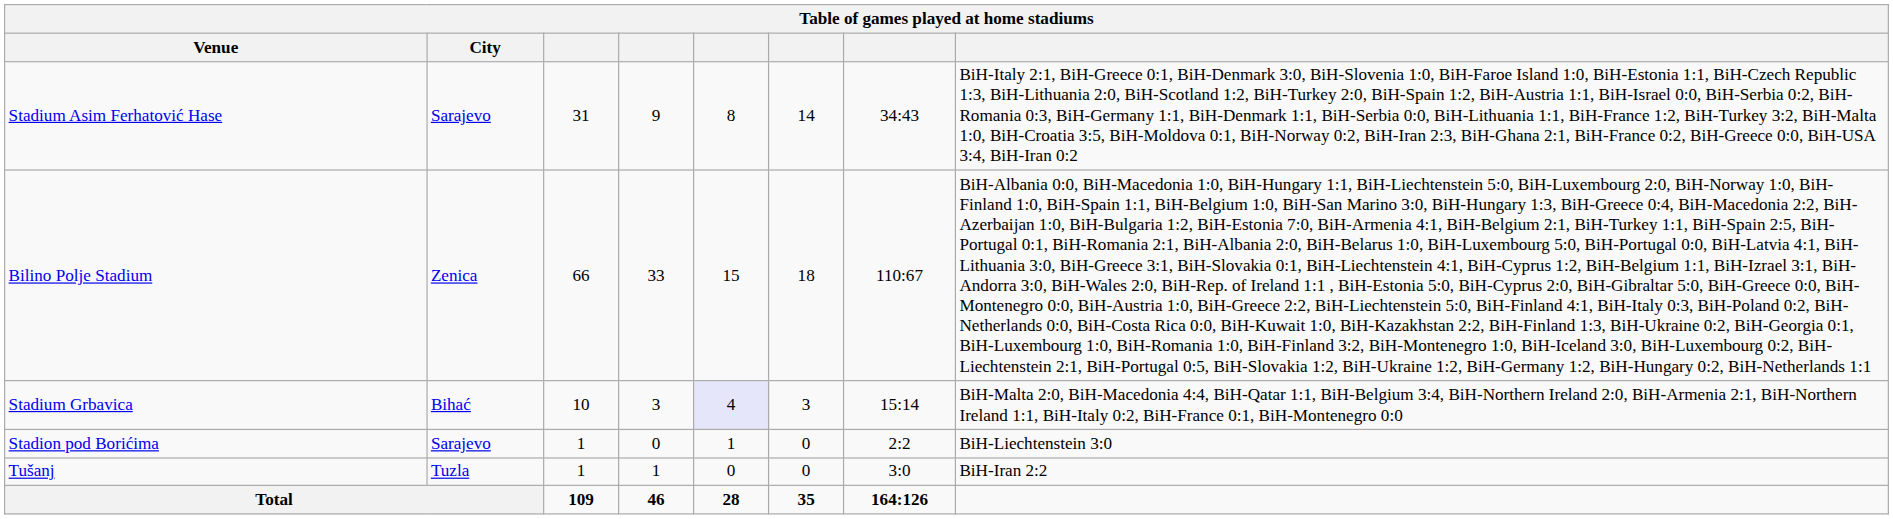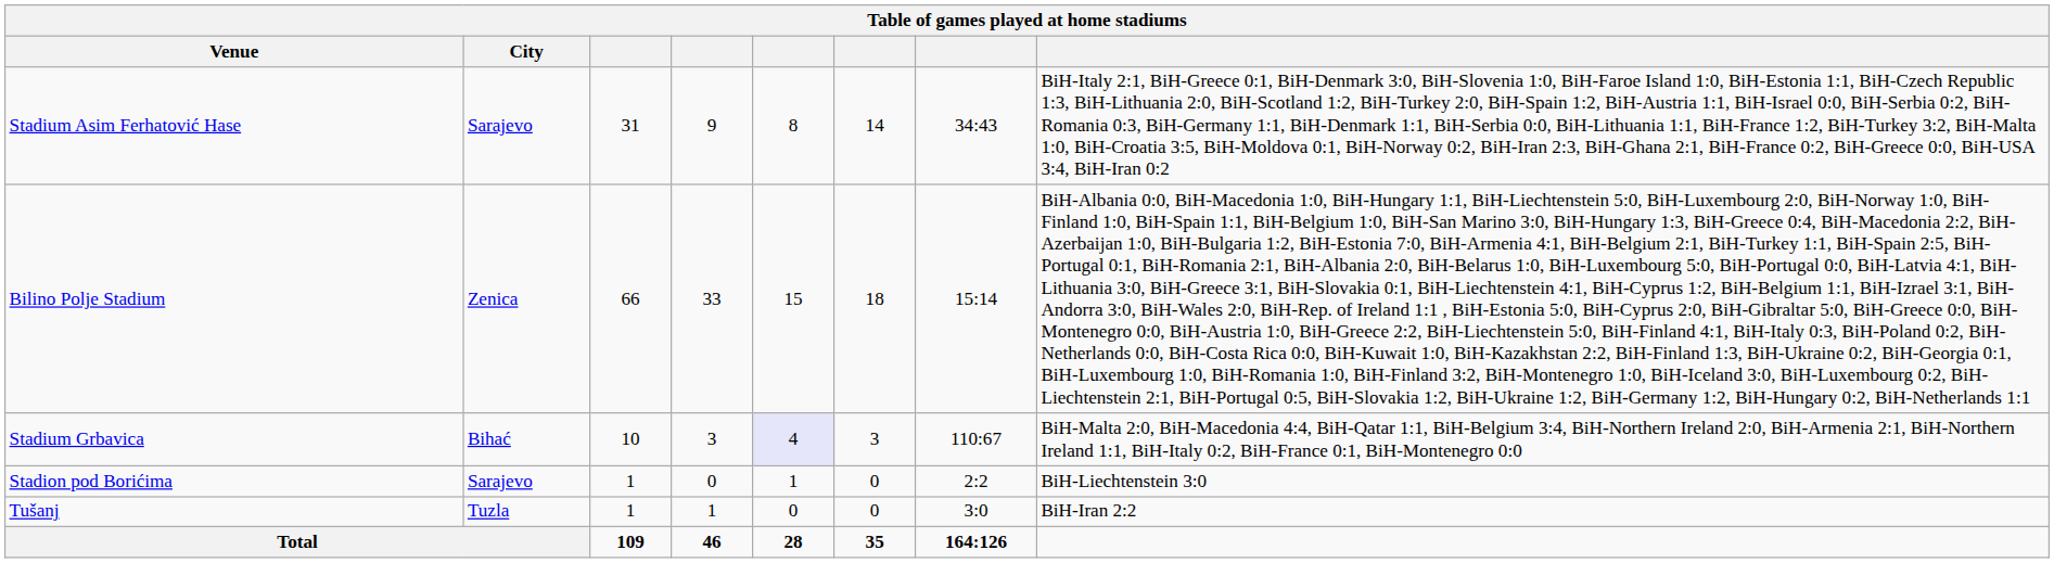Bilino Polje Stadium | column 7: 110:67 -> 15:14
Stadium Grbavica | column 7: 15:14 -> 110:67
